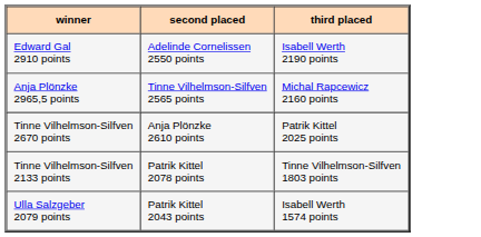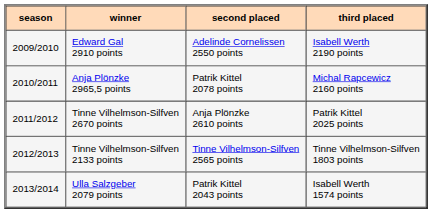+ column: season | 2009/2010 | 2010/2011 | 2011/2012 | 2012/2013 | 2013/2014
Anja Plönzke 2965,5 points | second placed: Tinne Vilhelmson-Silfven 2565 points -> Patrik Kittel 2078 points
Tinne Vilhelmson-Silfven 2133 points | second placed: Patrik Kittel 2078 points -> Tinne Vilhelmson-Silfven 2565 points
